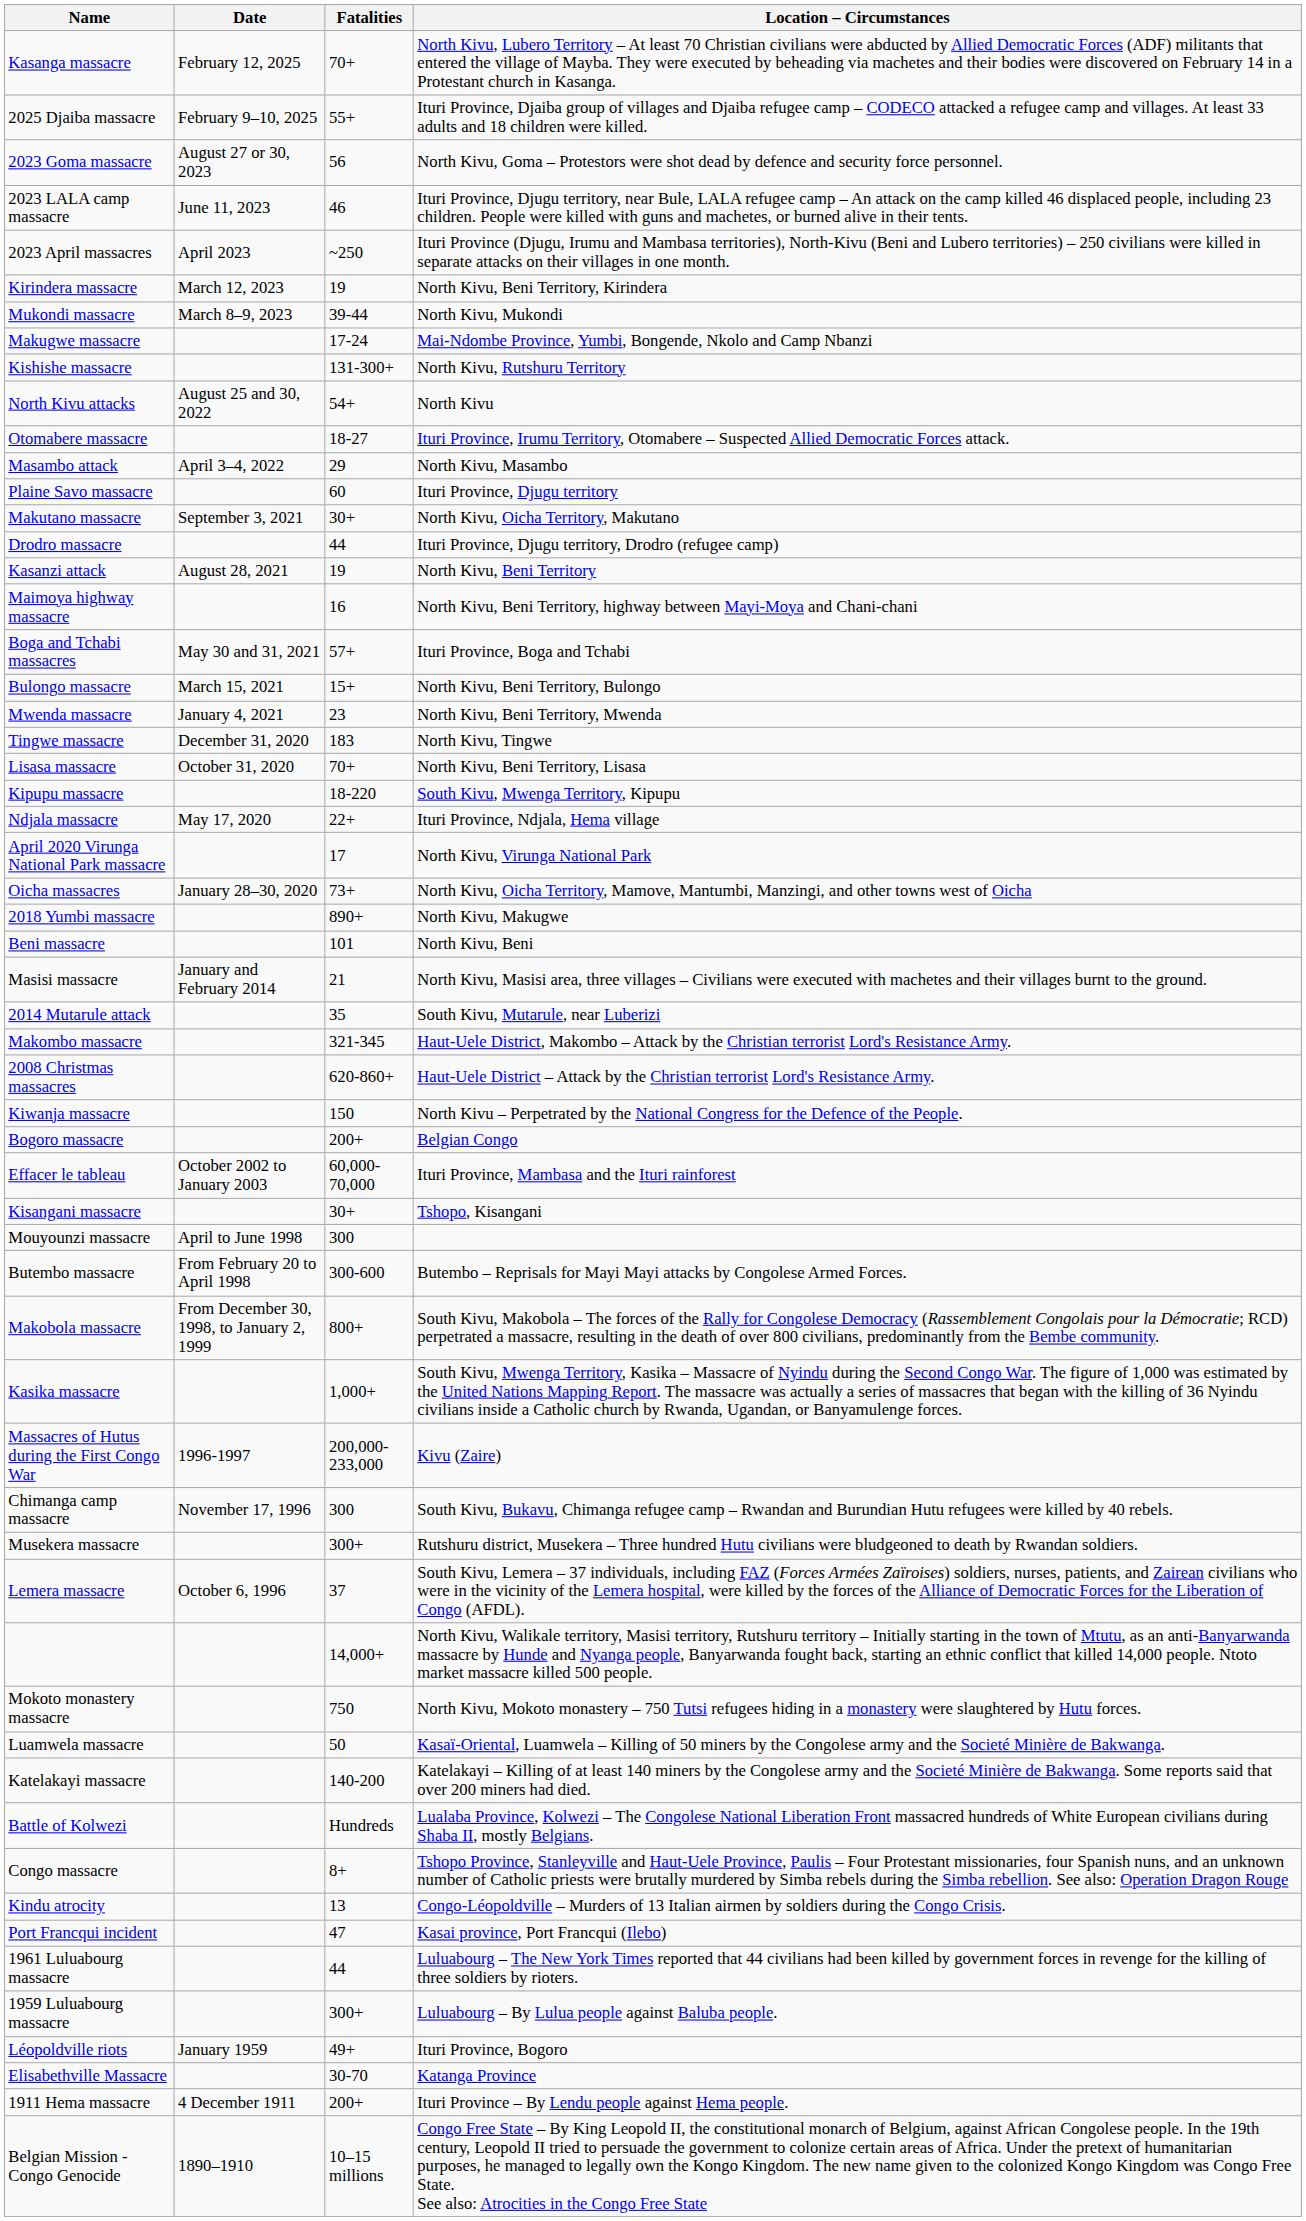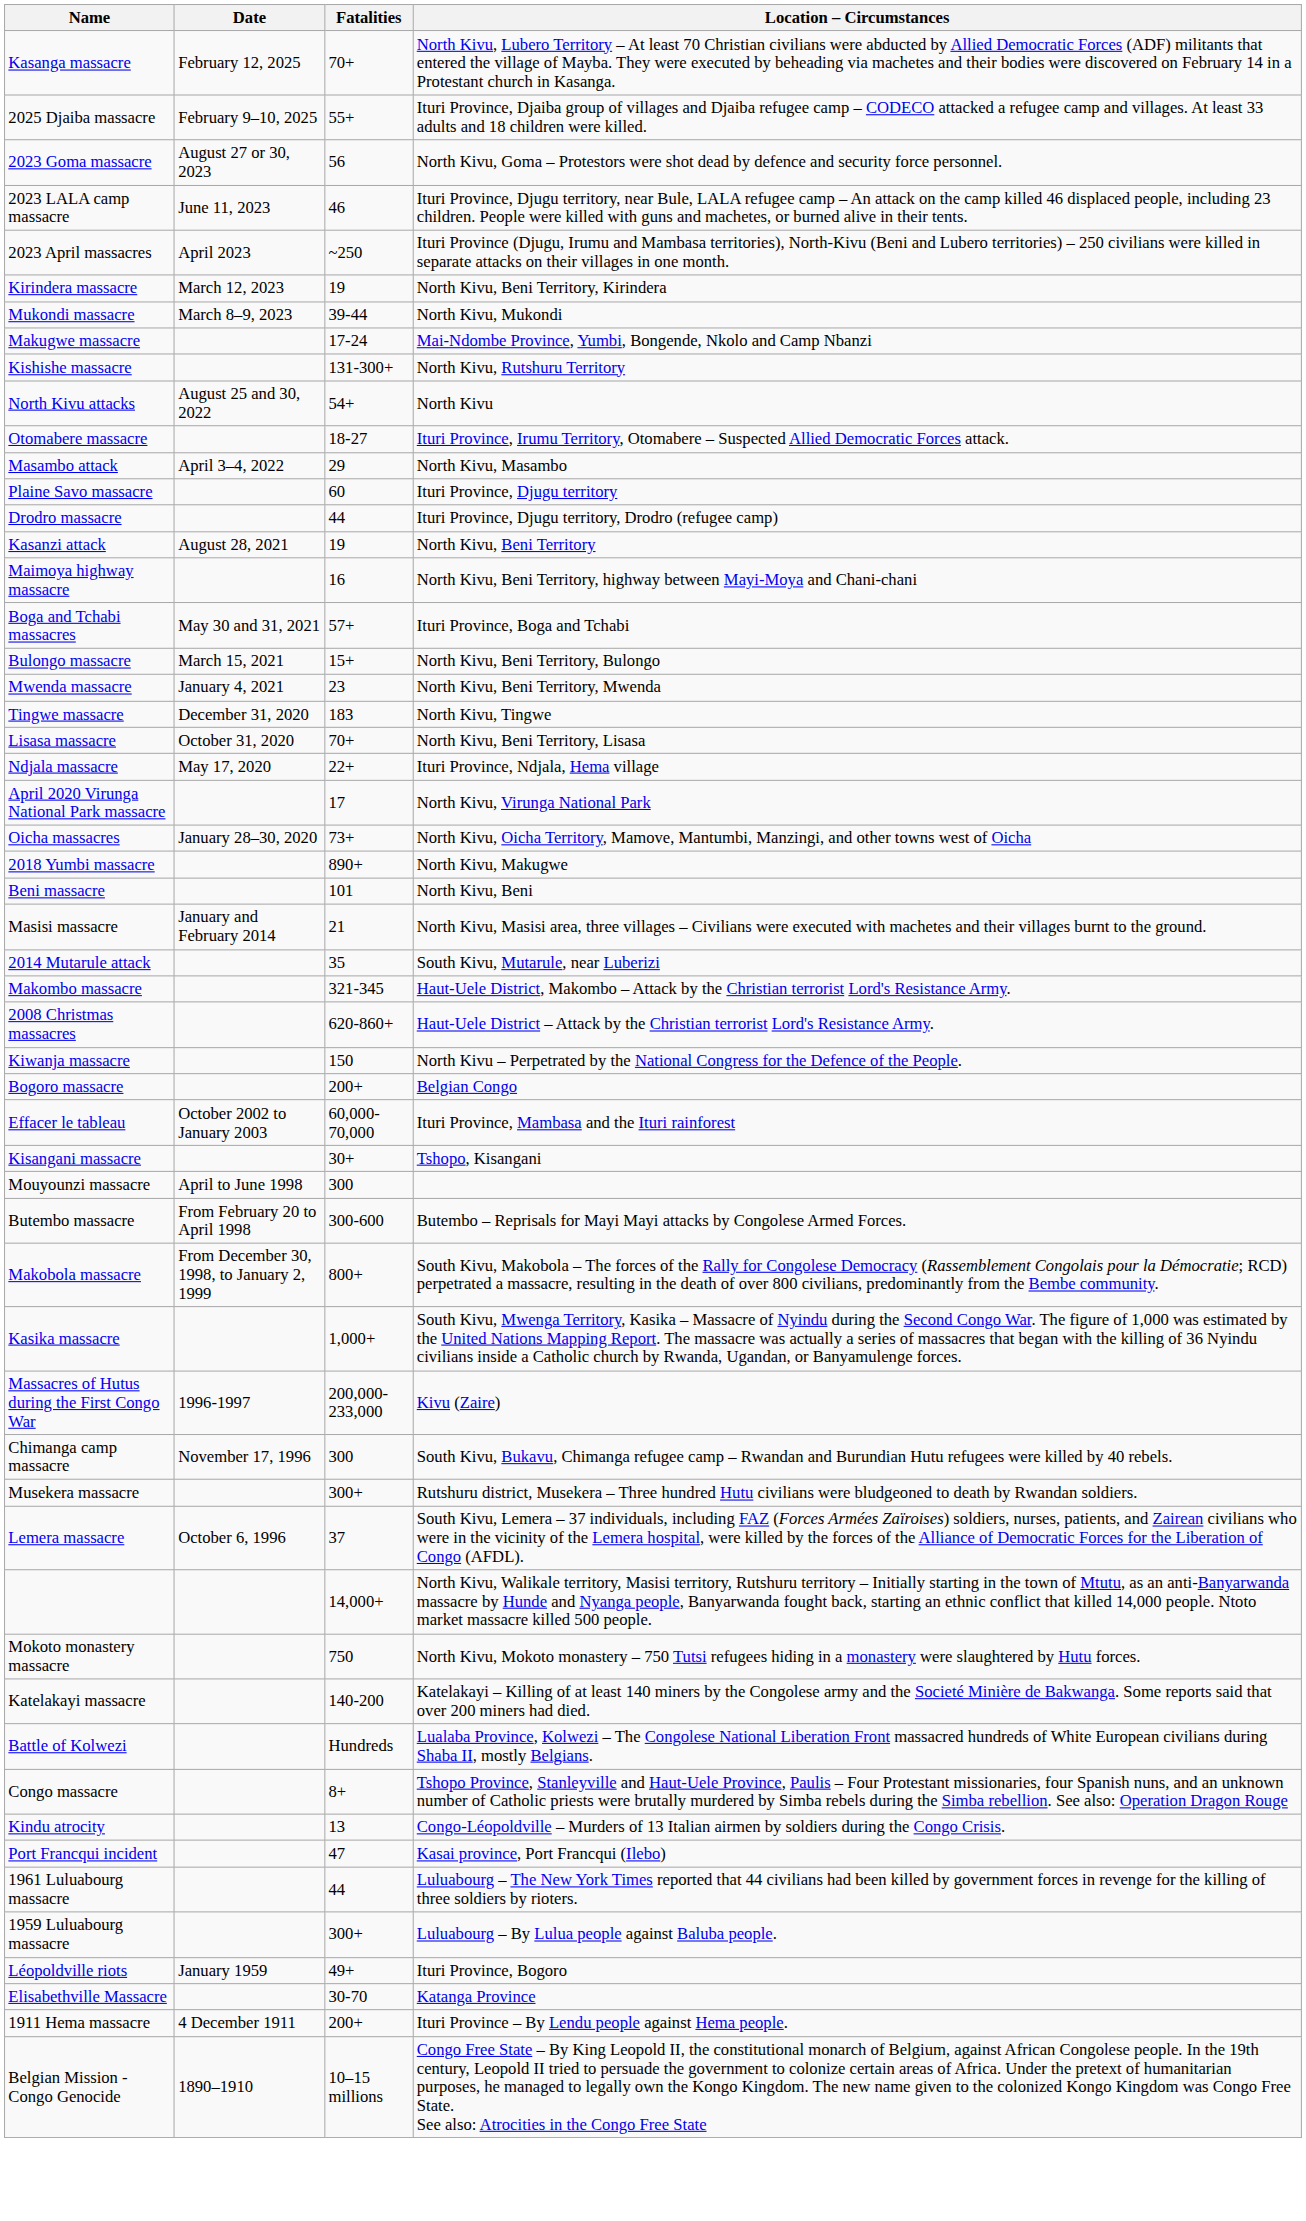- row: Makutano massacre | September 3, 2021 | 30+ | North Kivu, Oicha Territory, Makutano
- row: Kipupu massacre | 18-220 | South Kivu, Mwenga Territory, Kipupu
- row: Luamwela massacre | 50 | Kasaï-Oriental, Luamwela – Killing of 50 miners by the Congolese army and the Societé Minière de Bakwanga.
